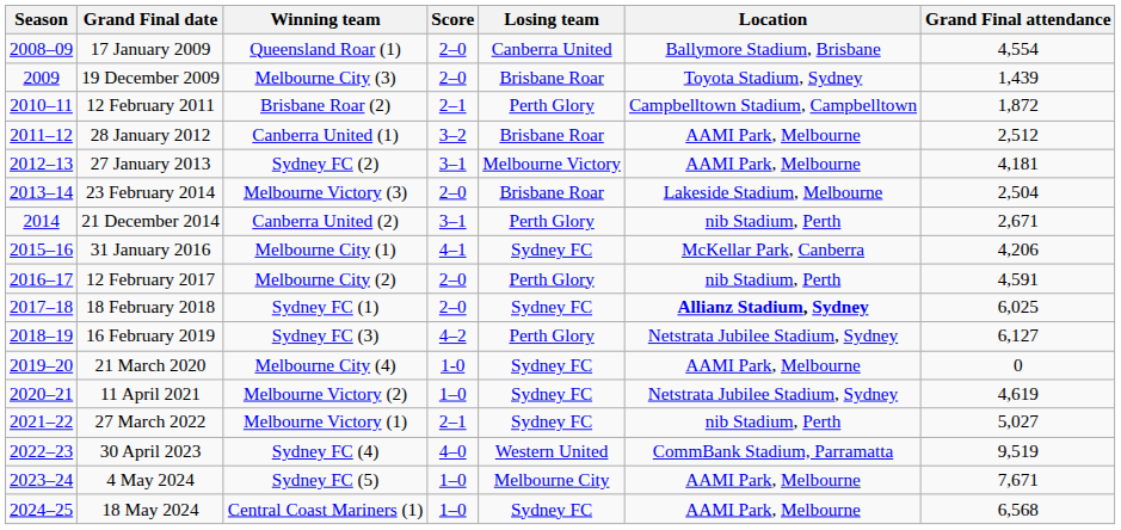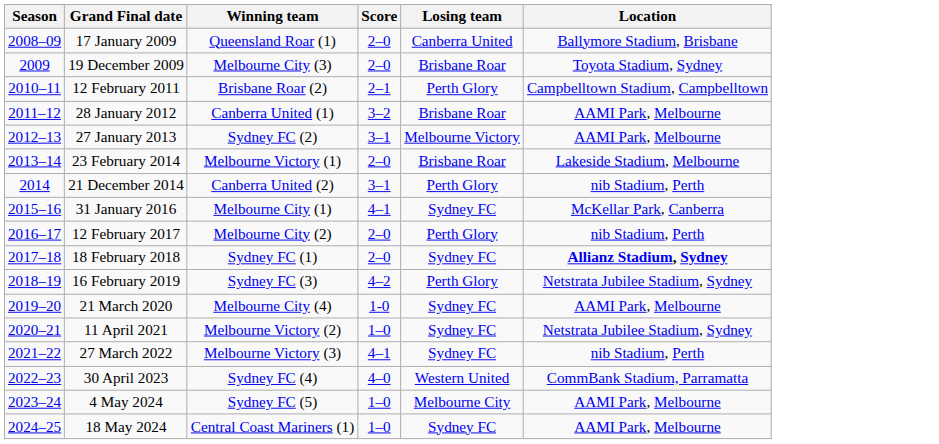- column: Grand Final attendance | 4,554 | 1,439 | 1,872 | 2,512 | 4,181 | 2,504 | 2,671 | 4,206 | 4,591 | 6,025 | 6,127 | 0 | 4,619 | 5,027 | 9,519 | 7,671 | 6,568
23 February 2014 | Winning team: Melbourne Victory (3) -> Melbourne Victory (1)
27 March 2022 | Winning team: Melbourne Victory (1) -> Melbourne Victory (3)
27 March 2022 | Score: 2–1 -> 4–1
